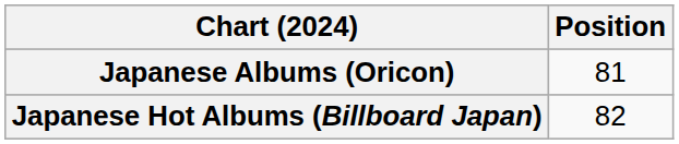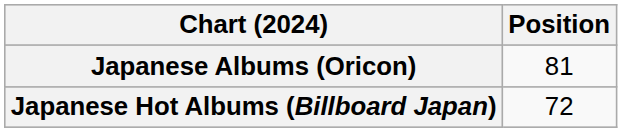Japanese Hot Albums (Billboard Japan) | Position: 82 -> 72
